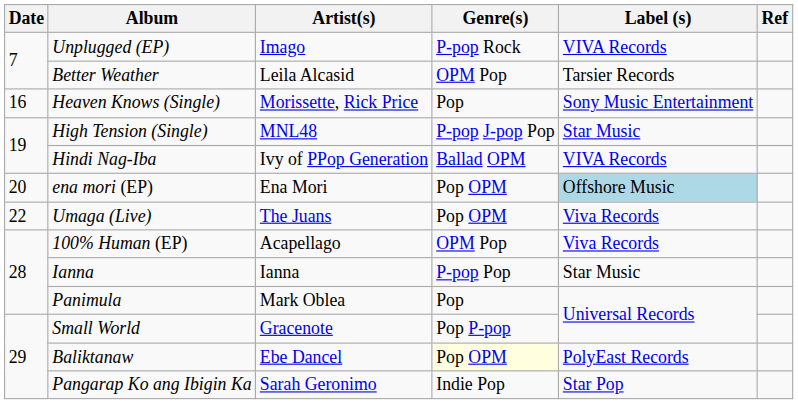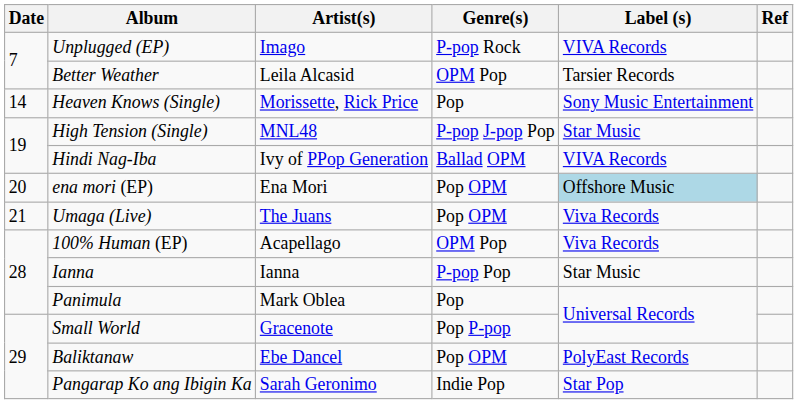Heaven Knows (Single) | Date: 16 -> 14
Umaga (Live) | Date: 22 -> 21
Baliktanaw | Genre(s): lightyellow background -> no background
